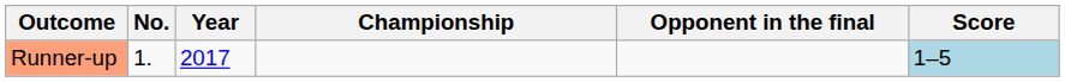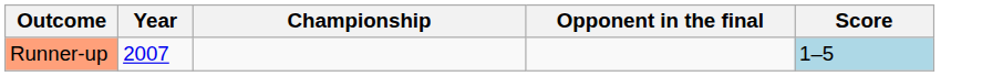- column: No. | 1.
Runner-up | Year: 2017 -> 2007
